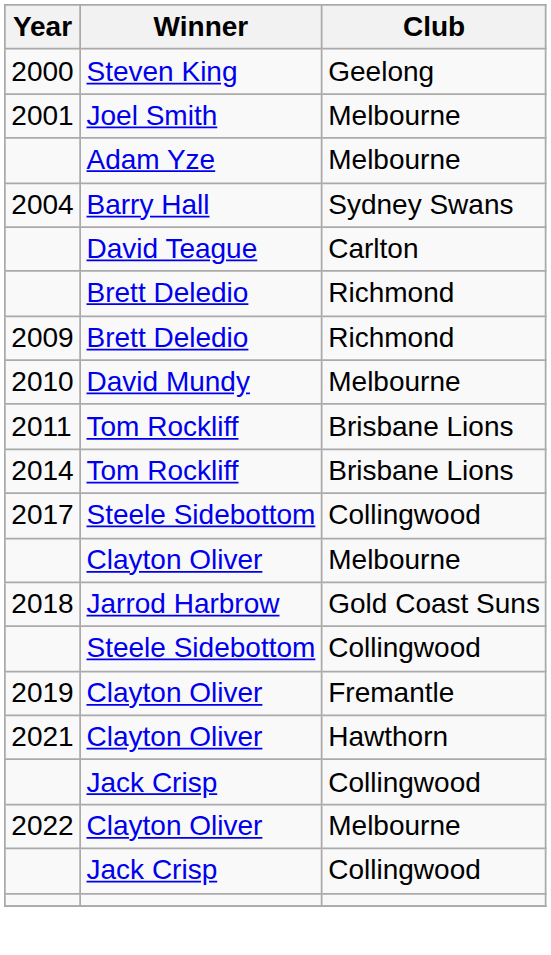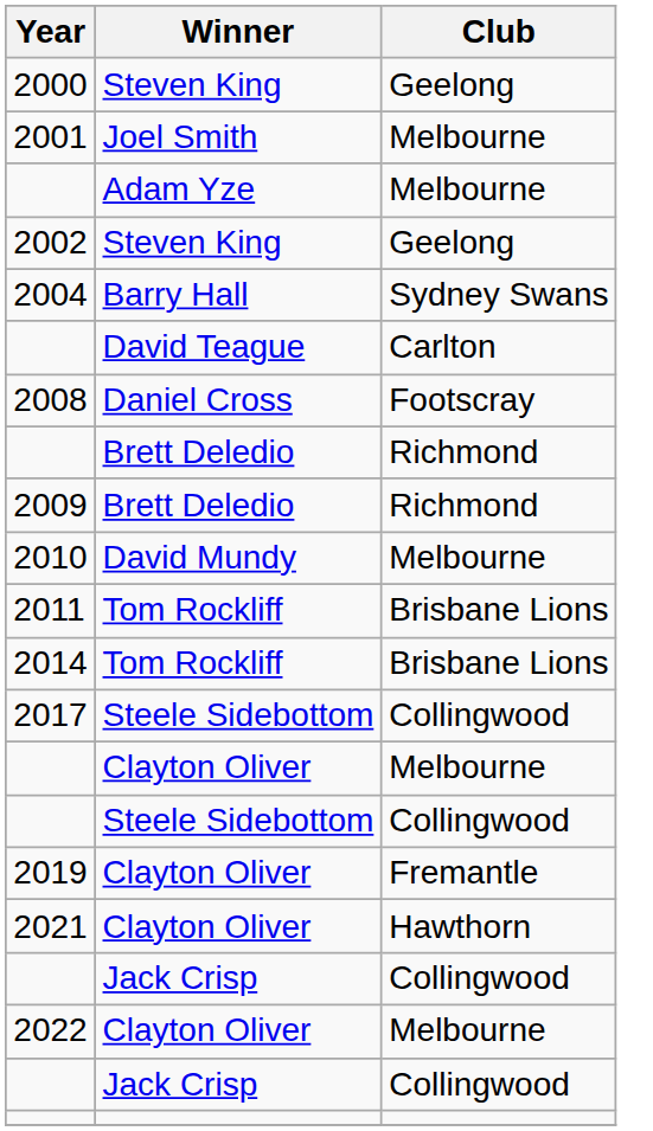+ row: 2002 | Steven King | Geelong
+ row: 2008 | Daniel Cross | Footscray
- row: 2018 | Jarrod Harbrow | Gold Coast Suns
